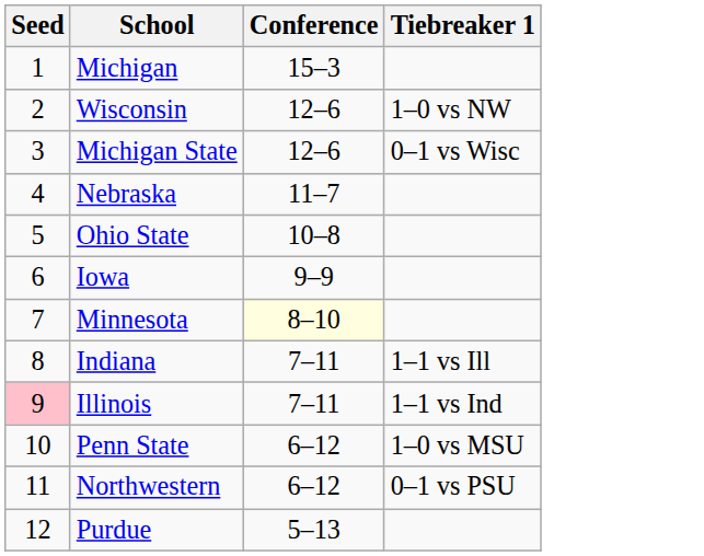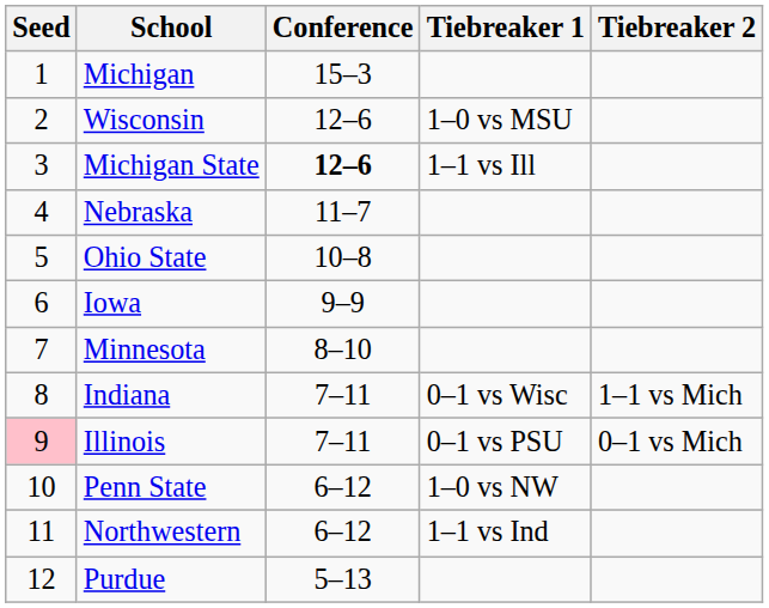+ column: Tiebreaker 2 | 1–1 vs Mich | 0–1 vs Mich
Wisconsin | Tiebreaker 1: 1–0 vs NW -> 1–0 vs MSU
Michigan State | Conference: normal -> bold
Michigan State | Tiebreaker 1: 0–1 vs Wisc -> 1–1 vs Ill
Minnesota | Conference: lightyellow background -> no background
Indiana | Tiebreaker 1: 1–1 vs Ill -> 0–1 vs Wisc
Illinois | Tiebreaker 1: 1–1 vs Ind -> 0–1 vs PSU
Penn State | Tiebreaker 1: 1–0 vs MSU -> 1–0 vs NW
Northwestern | Tiebreaker 1: 0–1 vs PSU -> 1–1 vs Ind
